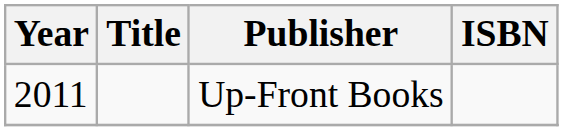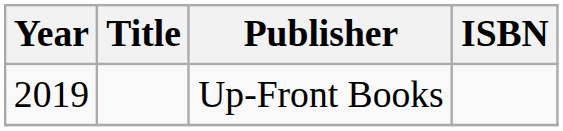Up-Front Books | Year: 2011 -> 2019
